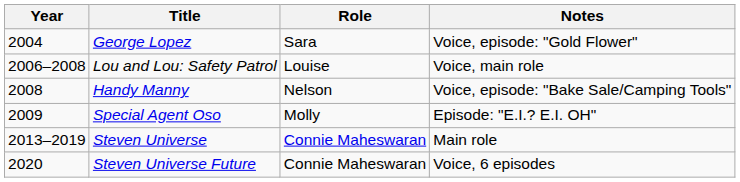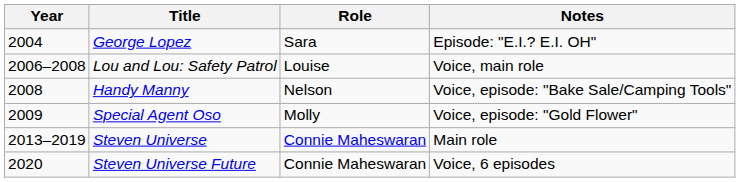George Lopez | Notes: Voice, episode: "Gold Flower" -> Episode: "E.I.? E.I. OH"
Special Agent Oso | Notes: Episode: "E.I.? E.I. OH" -> Voice, episode: "Gold Flower"
